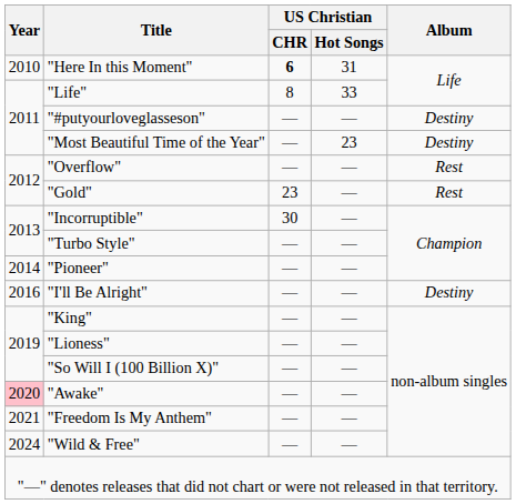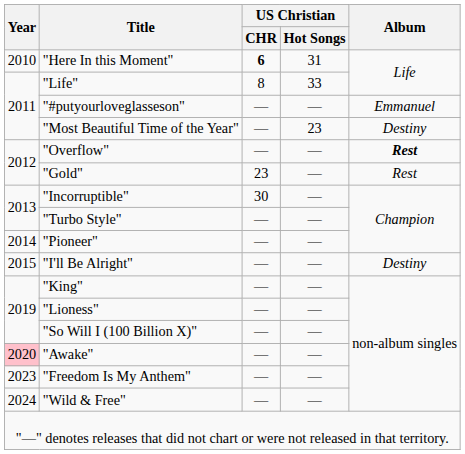"#putyourloveglasseson" | Album: Destiny -> Emmanuel
"Overflow" | Album: normal -> bold
"I'll Be Alright" | Year: 2016 -> 2015
"Freedom Is My Anthem" | Year: 2021 -> 2023
